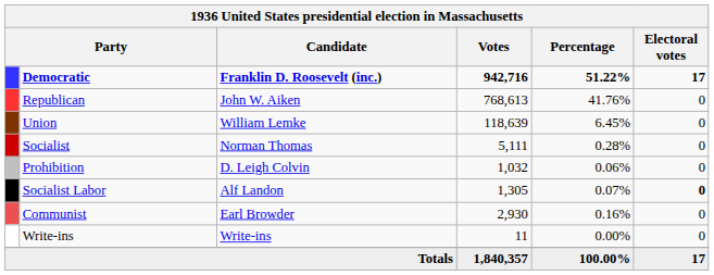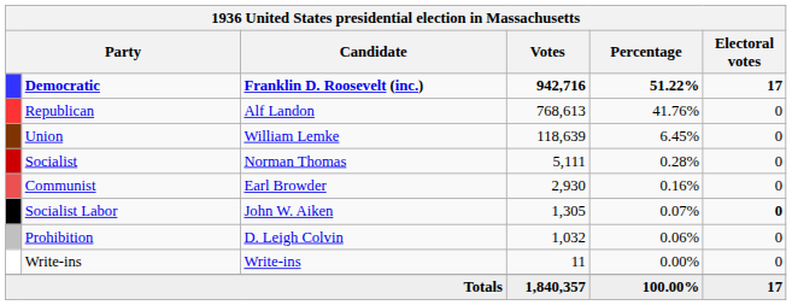Republican | Candidate: John W. Aiken -> Alf Landon
rows swapped: Communist <-> Prohibition
Socialist Labor | Candidate: Alf Landon -> John W. Aiken
